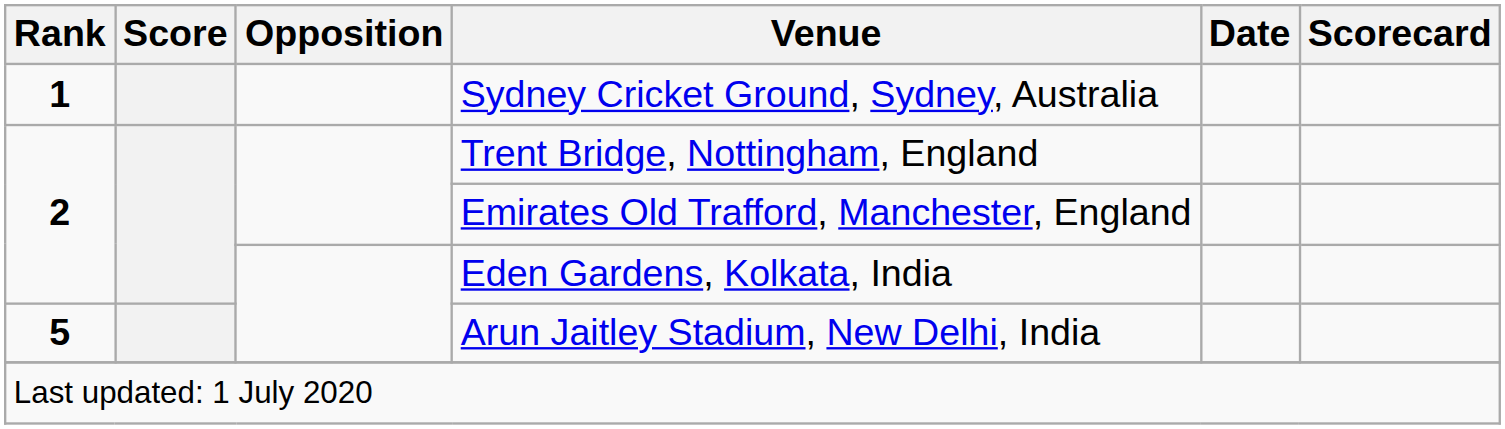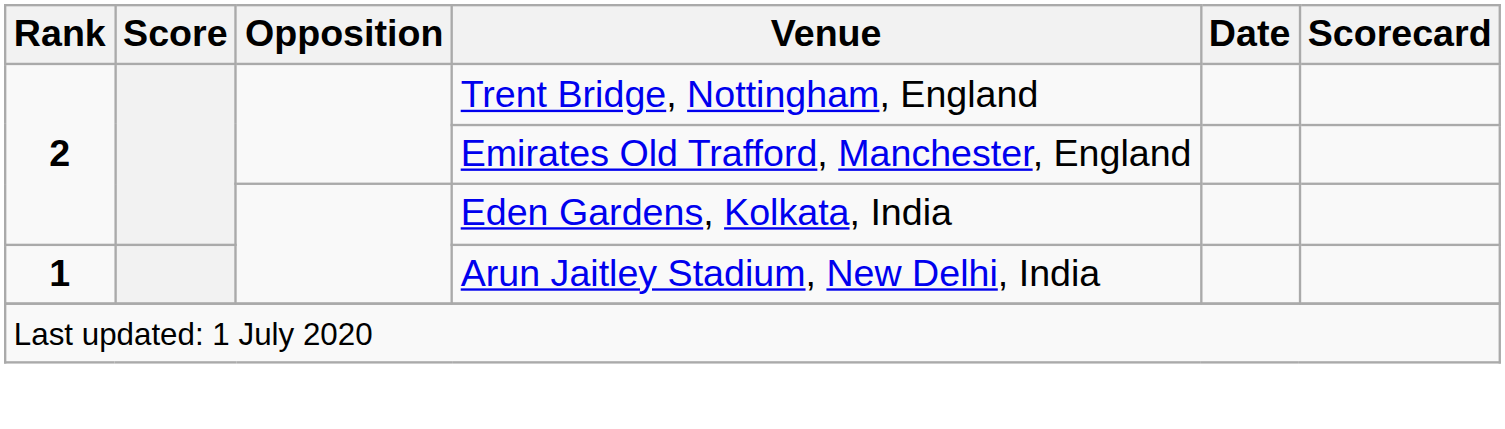- row: 1 | Sydney Cricket Ground, Sydney, Australia
Arun Jaitley Stadium, New Delhi, India | Rank: 5 -> 1
